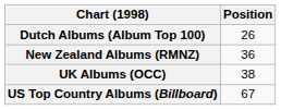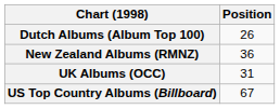UK Albums (OCC) | Position: 38 -> 31
